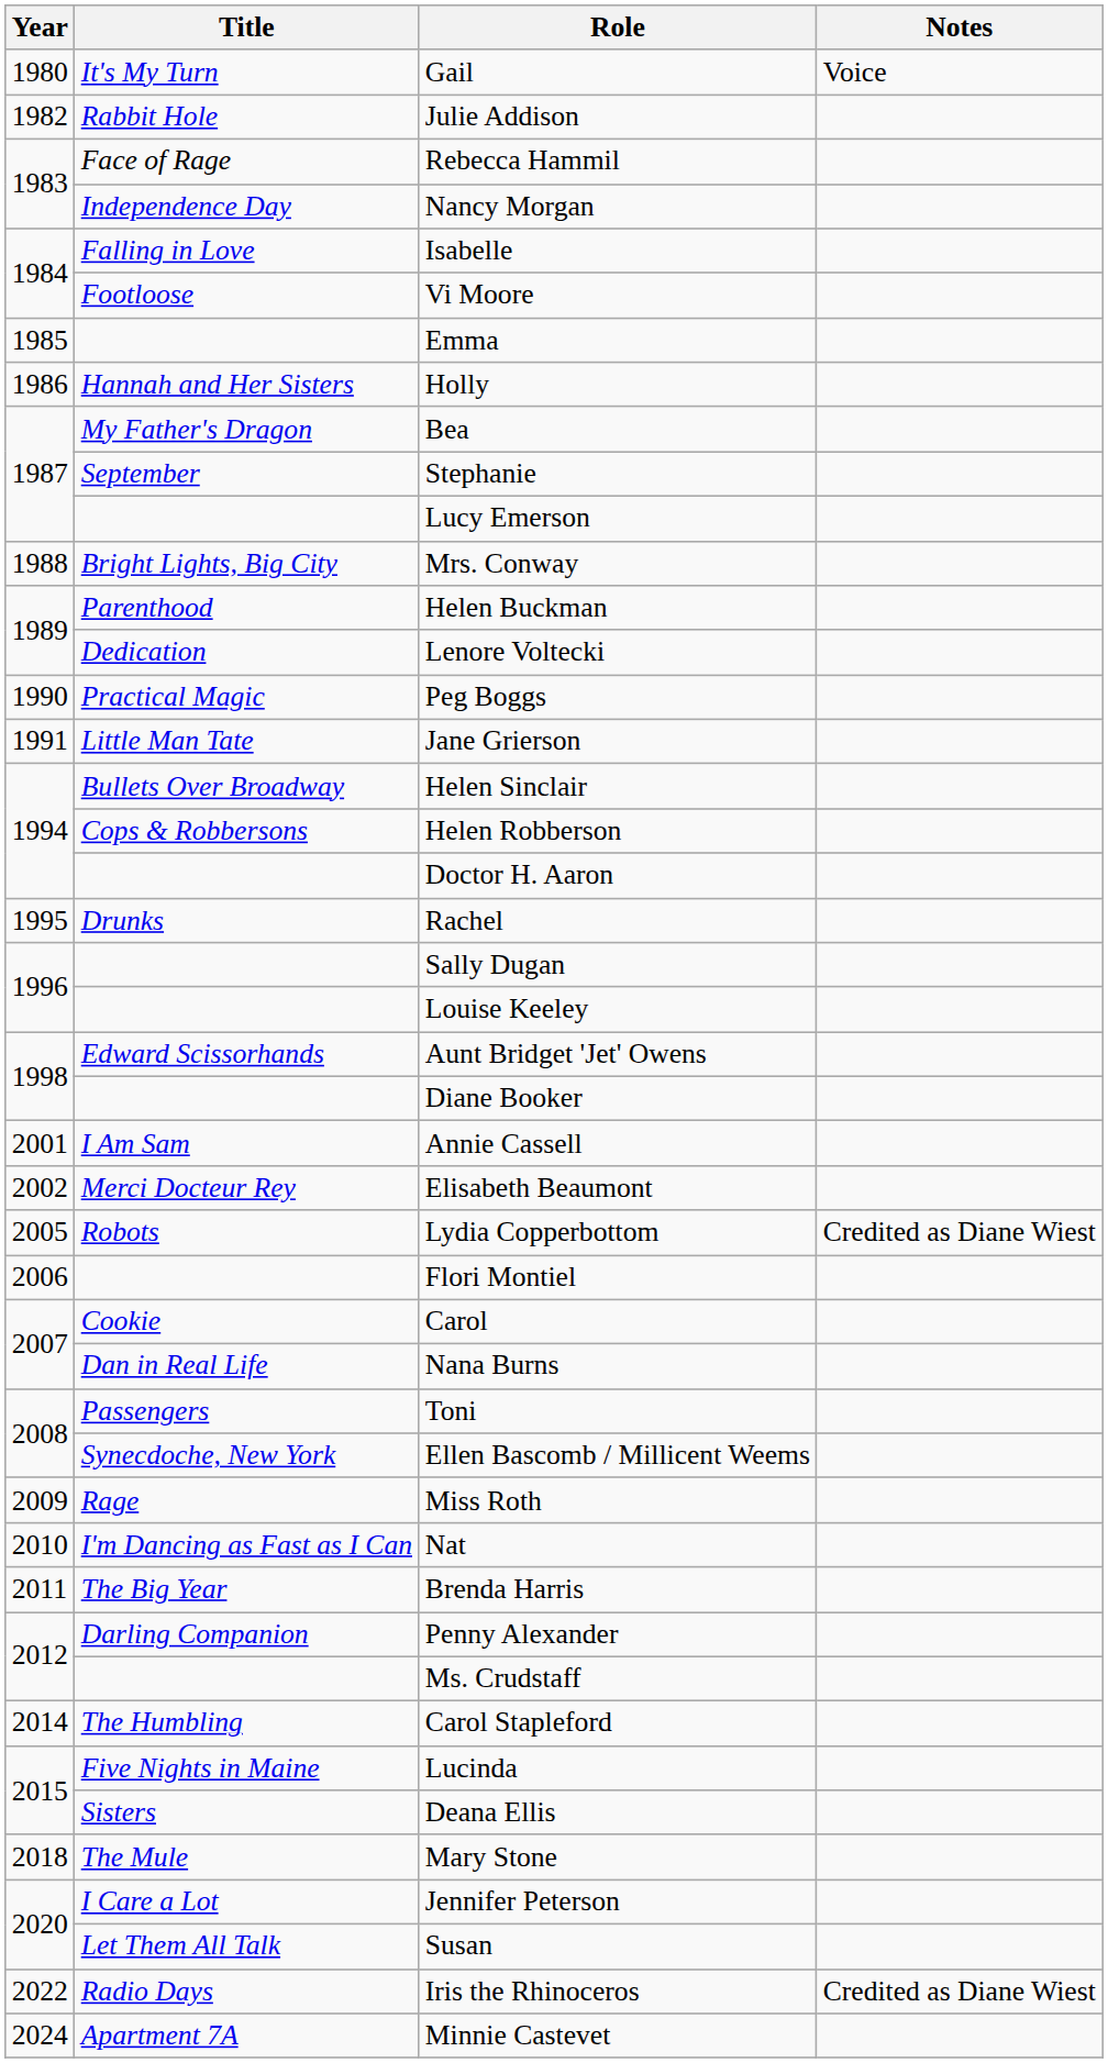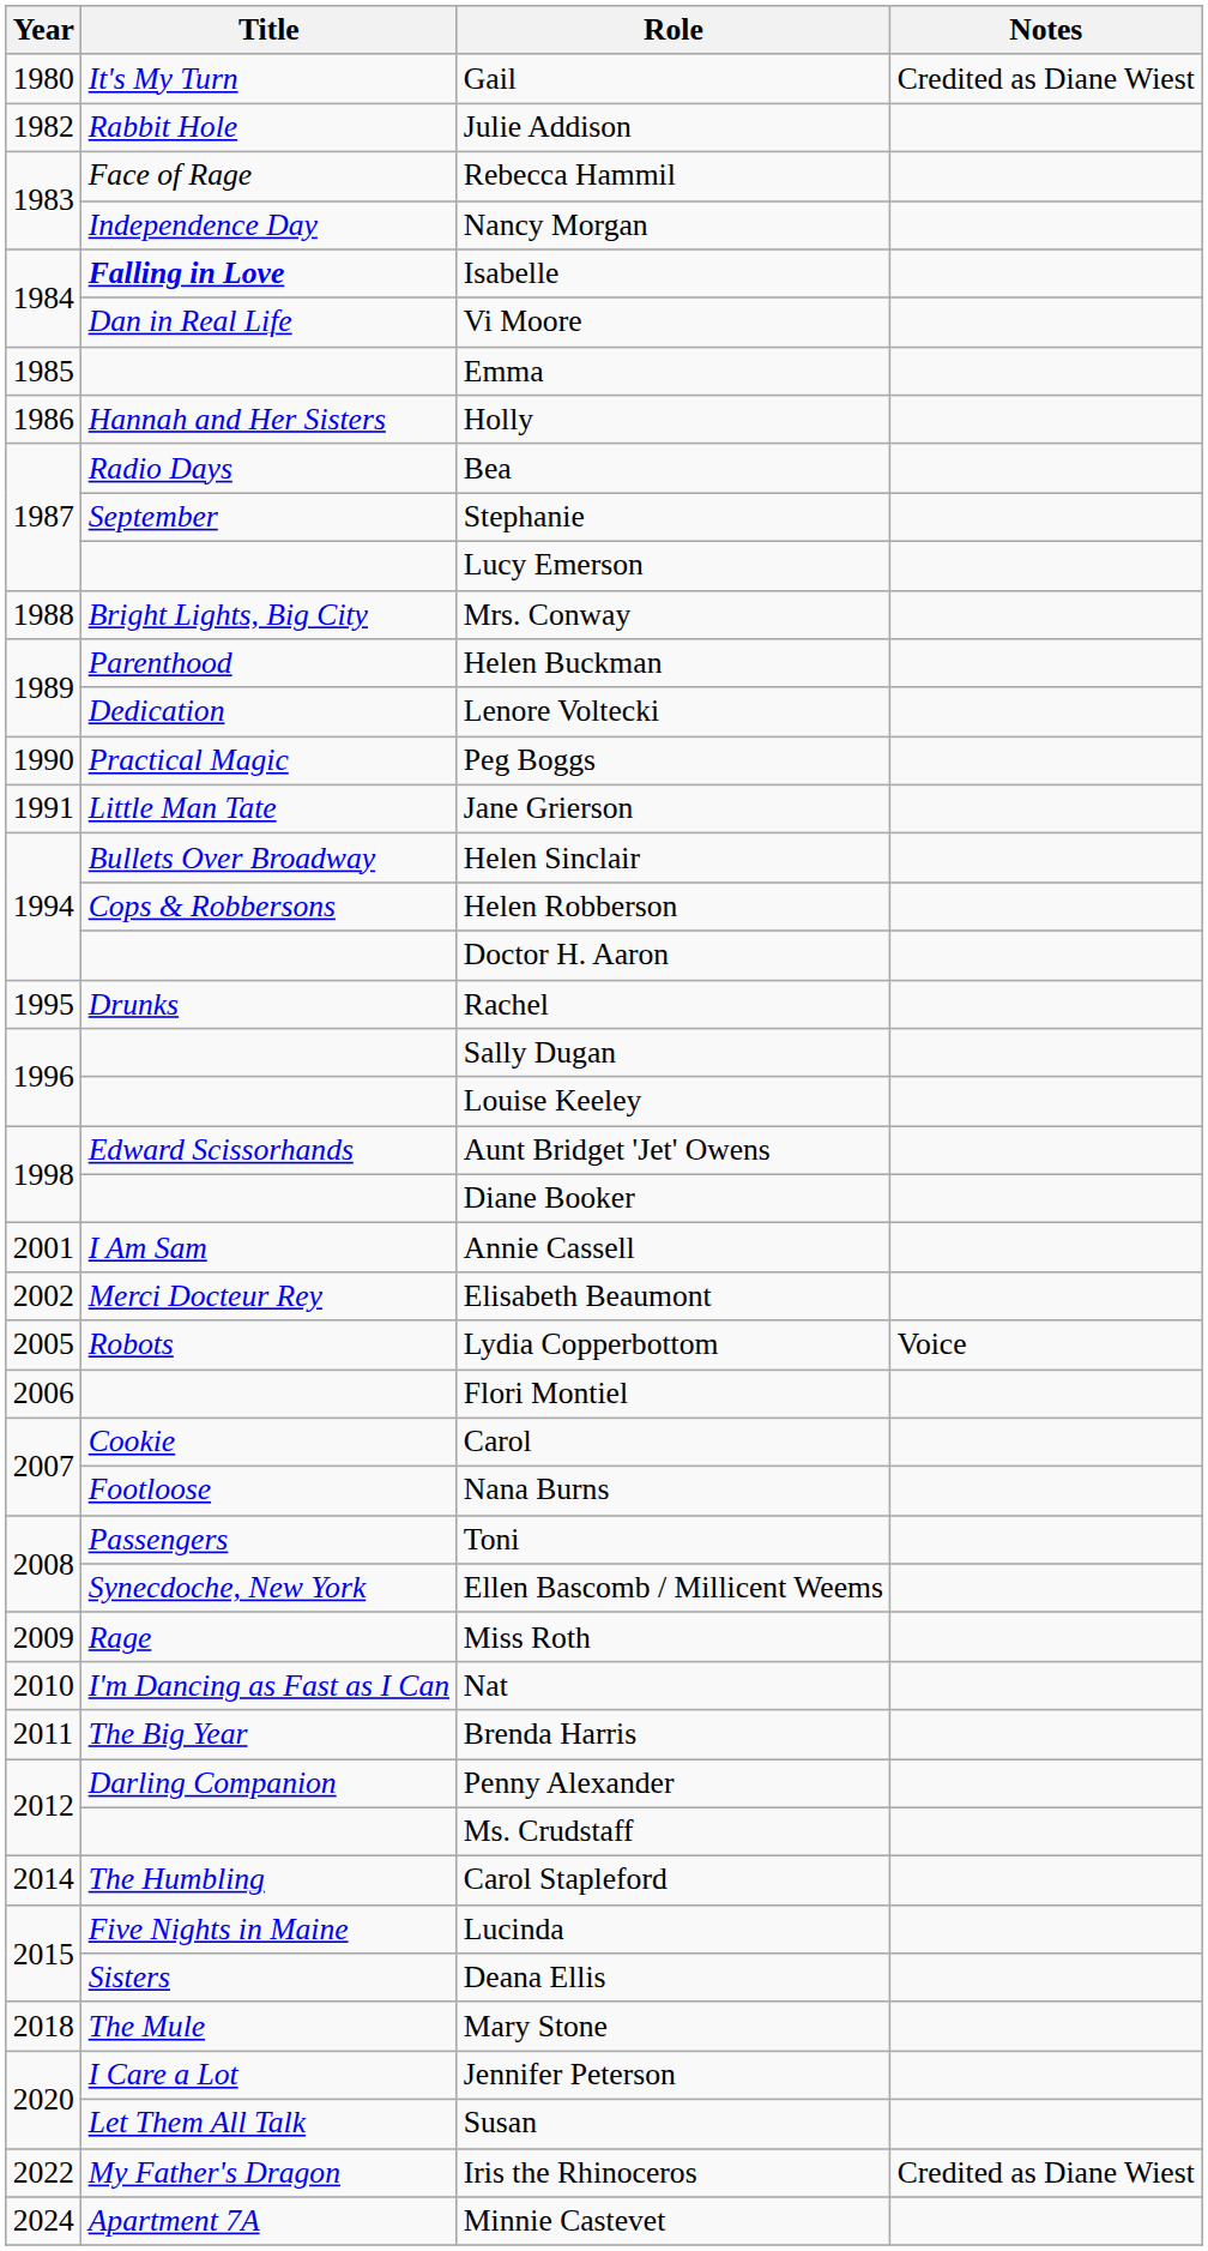Gail | Notes: Voice -> Credited as Diane Wiest
Isabelle | Title: normal -> bold
Vi Moore | Title: Footloose -> Dan in Real Life
Bea | Title: My Father's Dragon -> Radio Days
Lydia Copperbottom | Notes: Credited as Diane Wiest -> Voice
Nana Burns | Title: Dan in Real Life -> Footloose
Iris the Rhinoceros | Title: Radio Days -> My Father's Dragon
